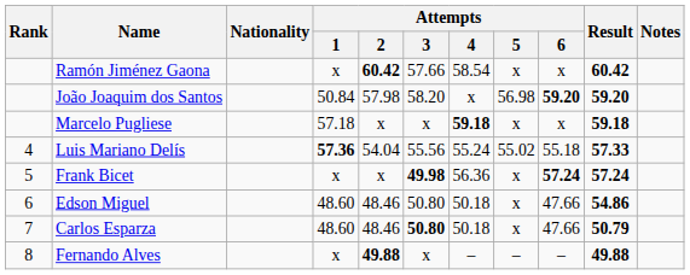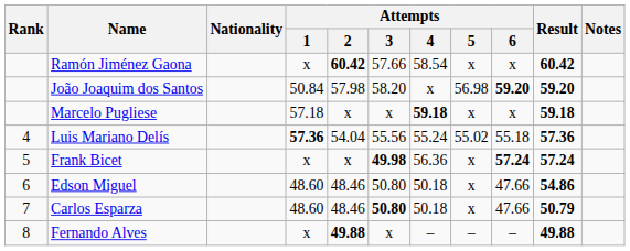Luis Mariano Delís | Result: 57.33 -> 57.36
